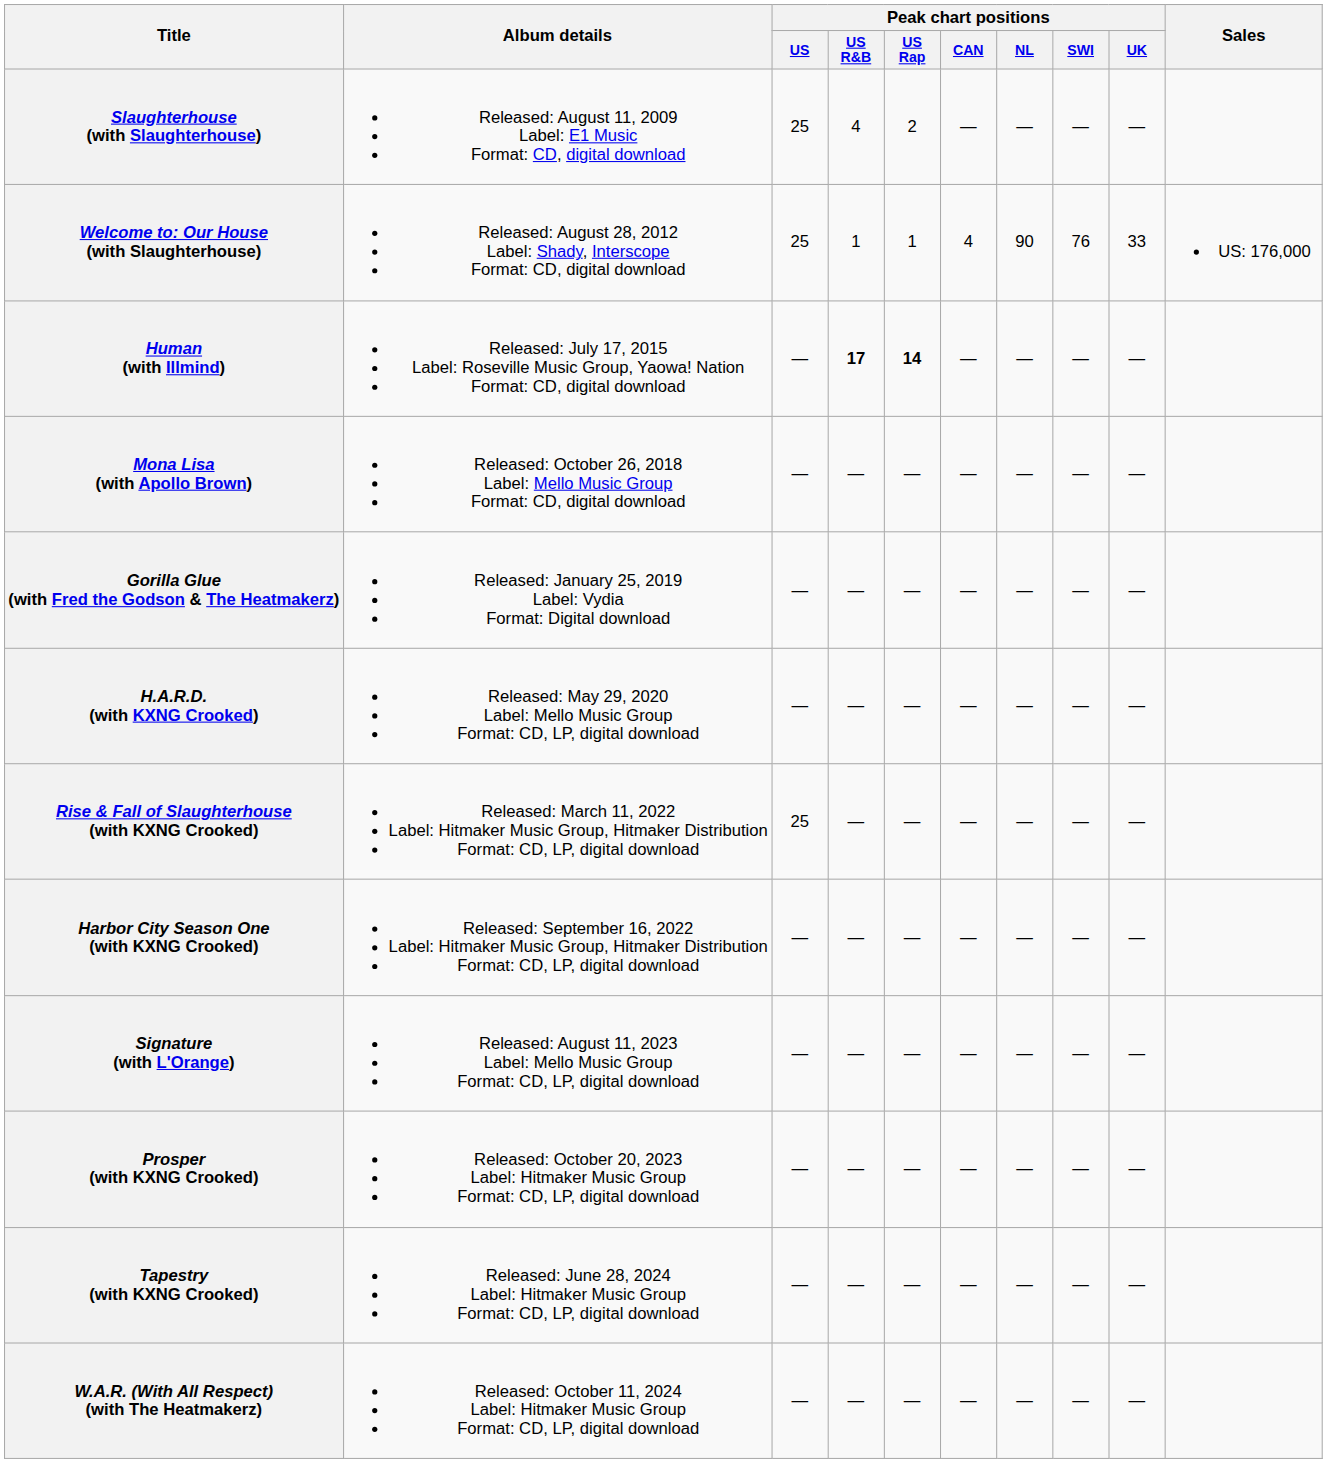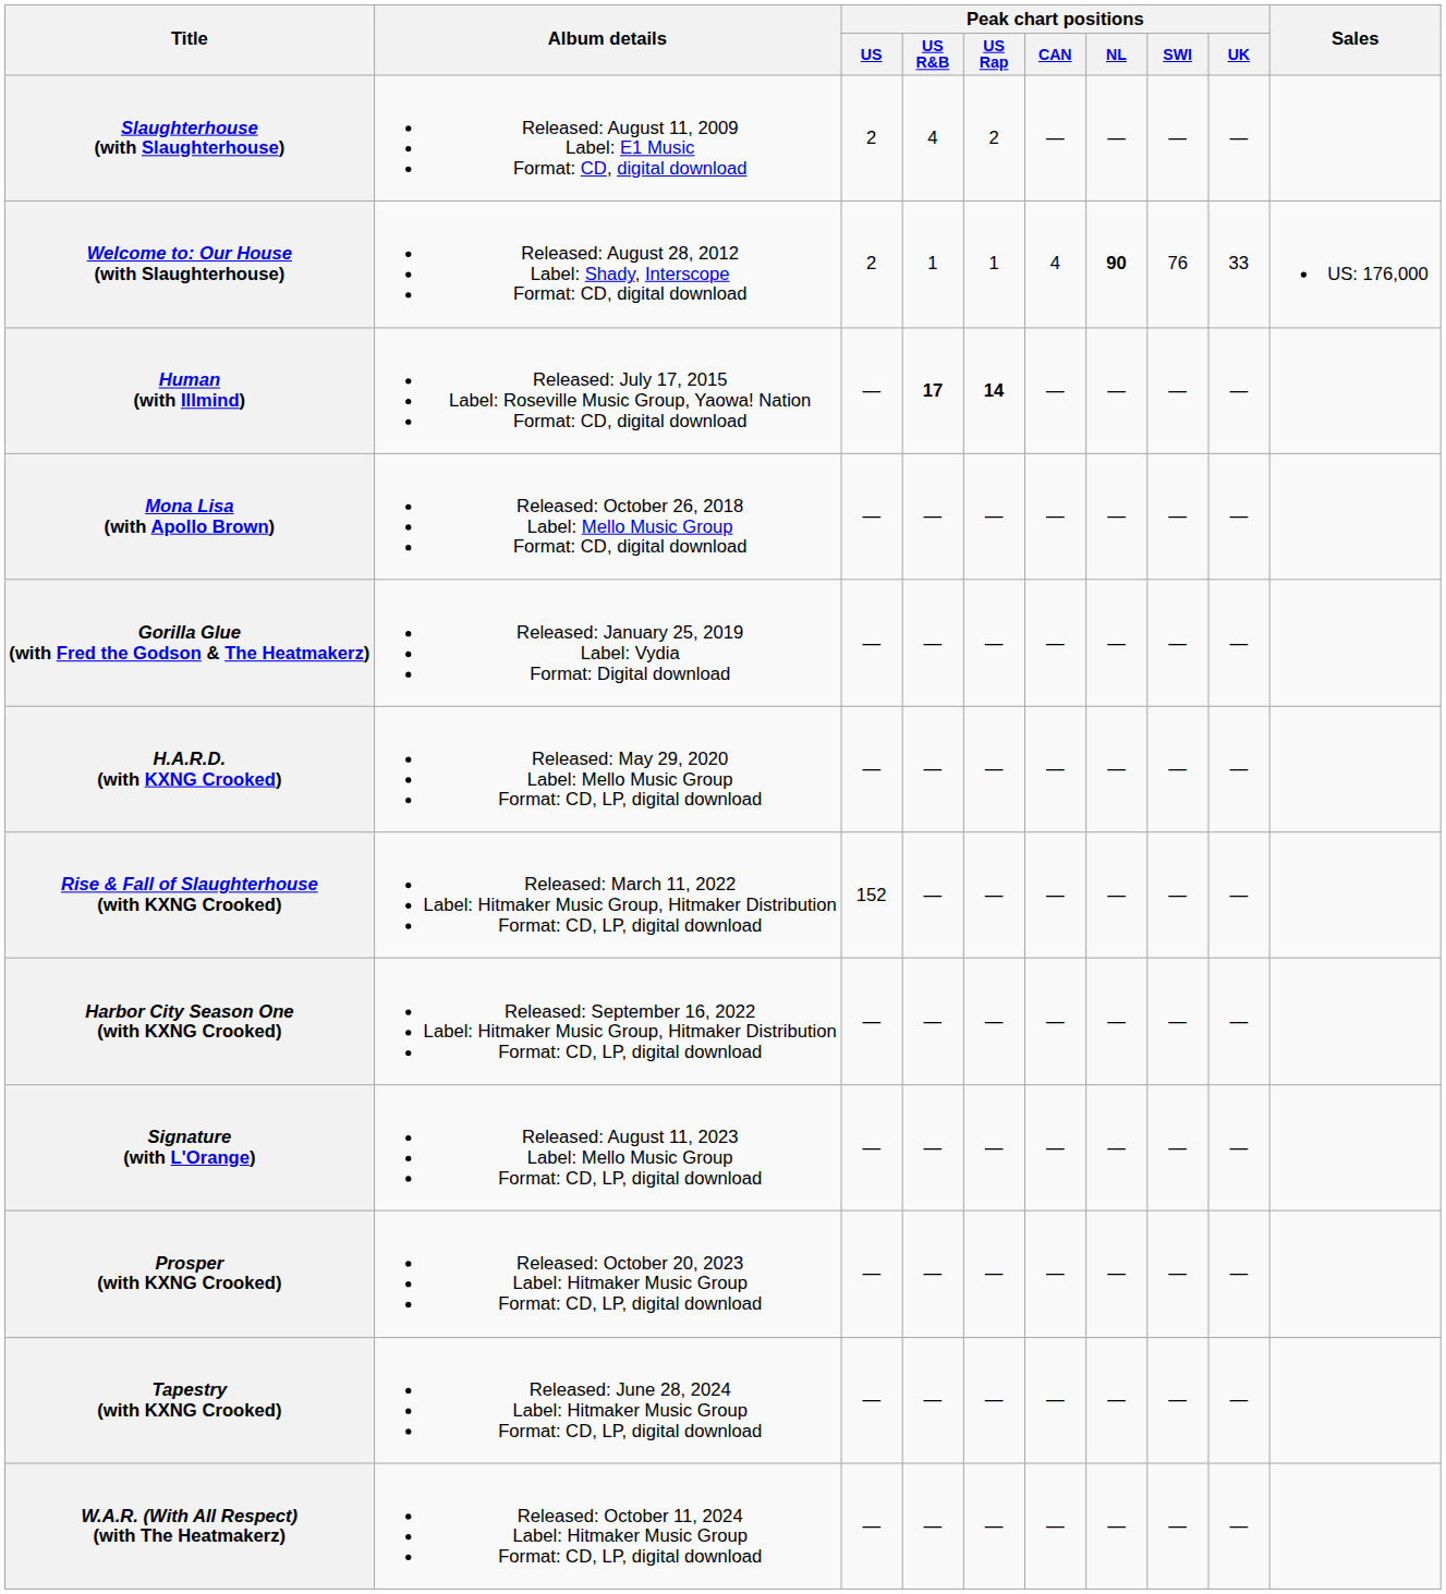Slaughterhouse (with Slaughterhouse) | Peak chart positions / US: 25 -> 2
Welcome to: Our House (with Slaughterhouse) | Peak chart positions / US: 25 -> 2
Welcome to: Our House (with Slaughterhouse) | Peak chart positions / NL: normal -> bold
Rise & Fall of Slaughterhouse (with KXNG Crooked) | Peak chart positions / US: 25 -> 152
